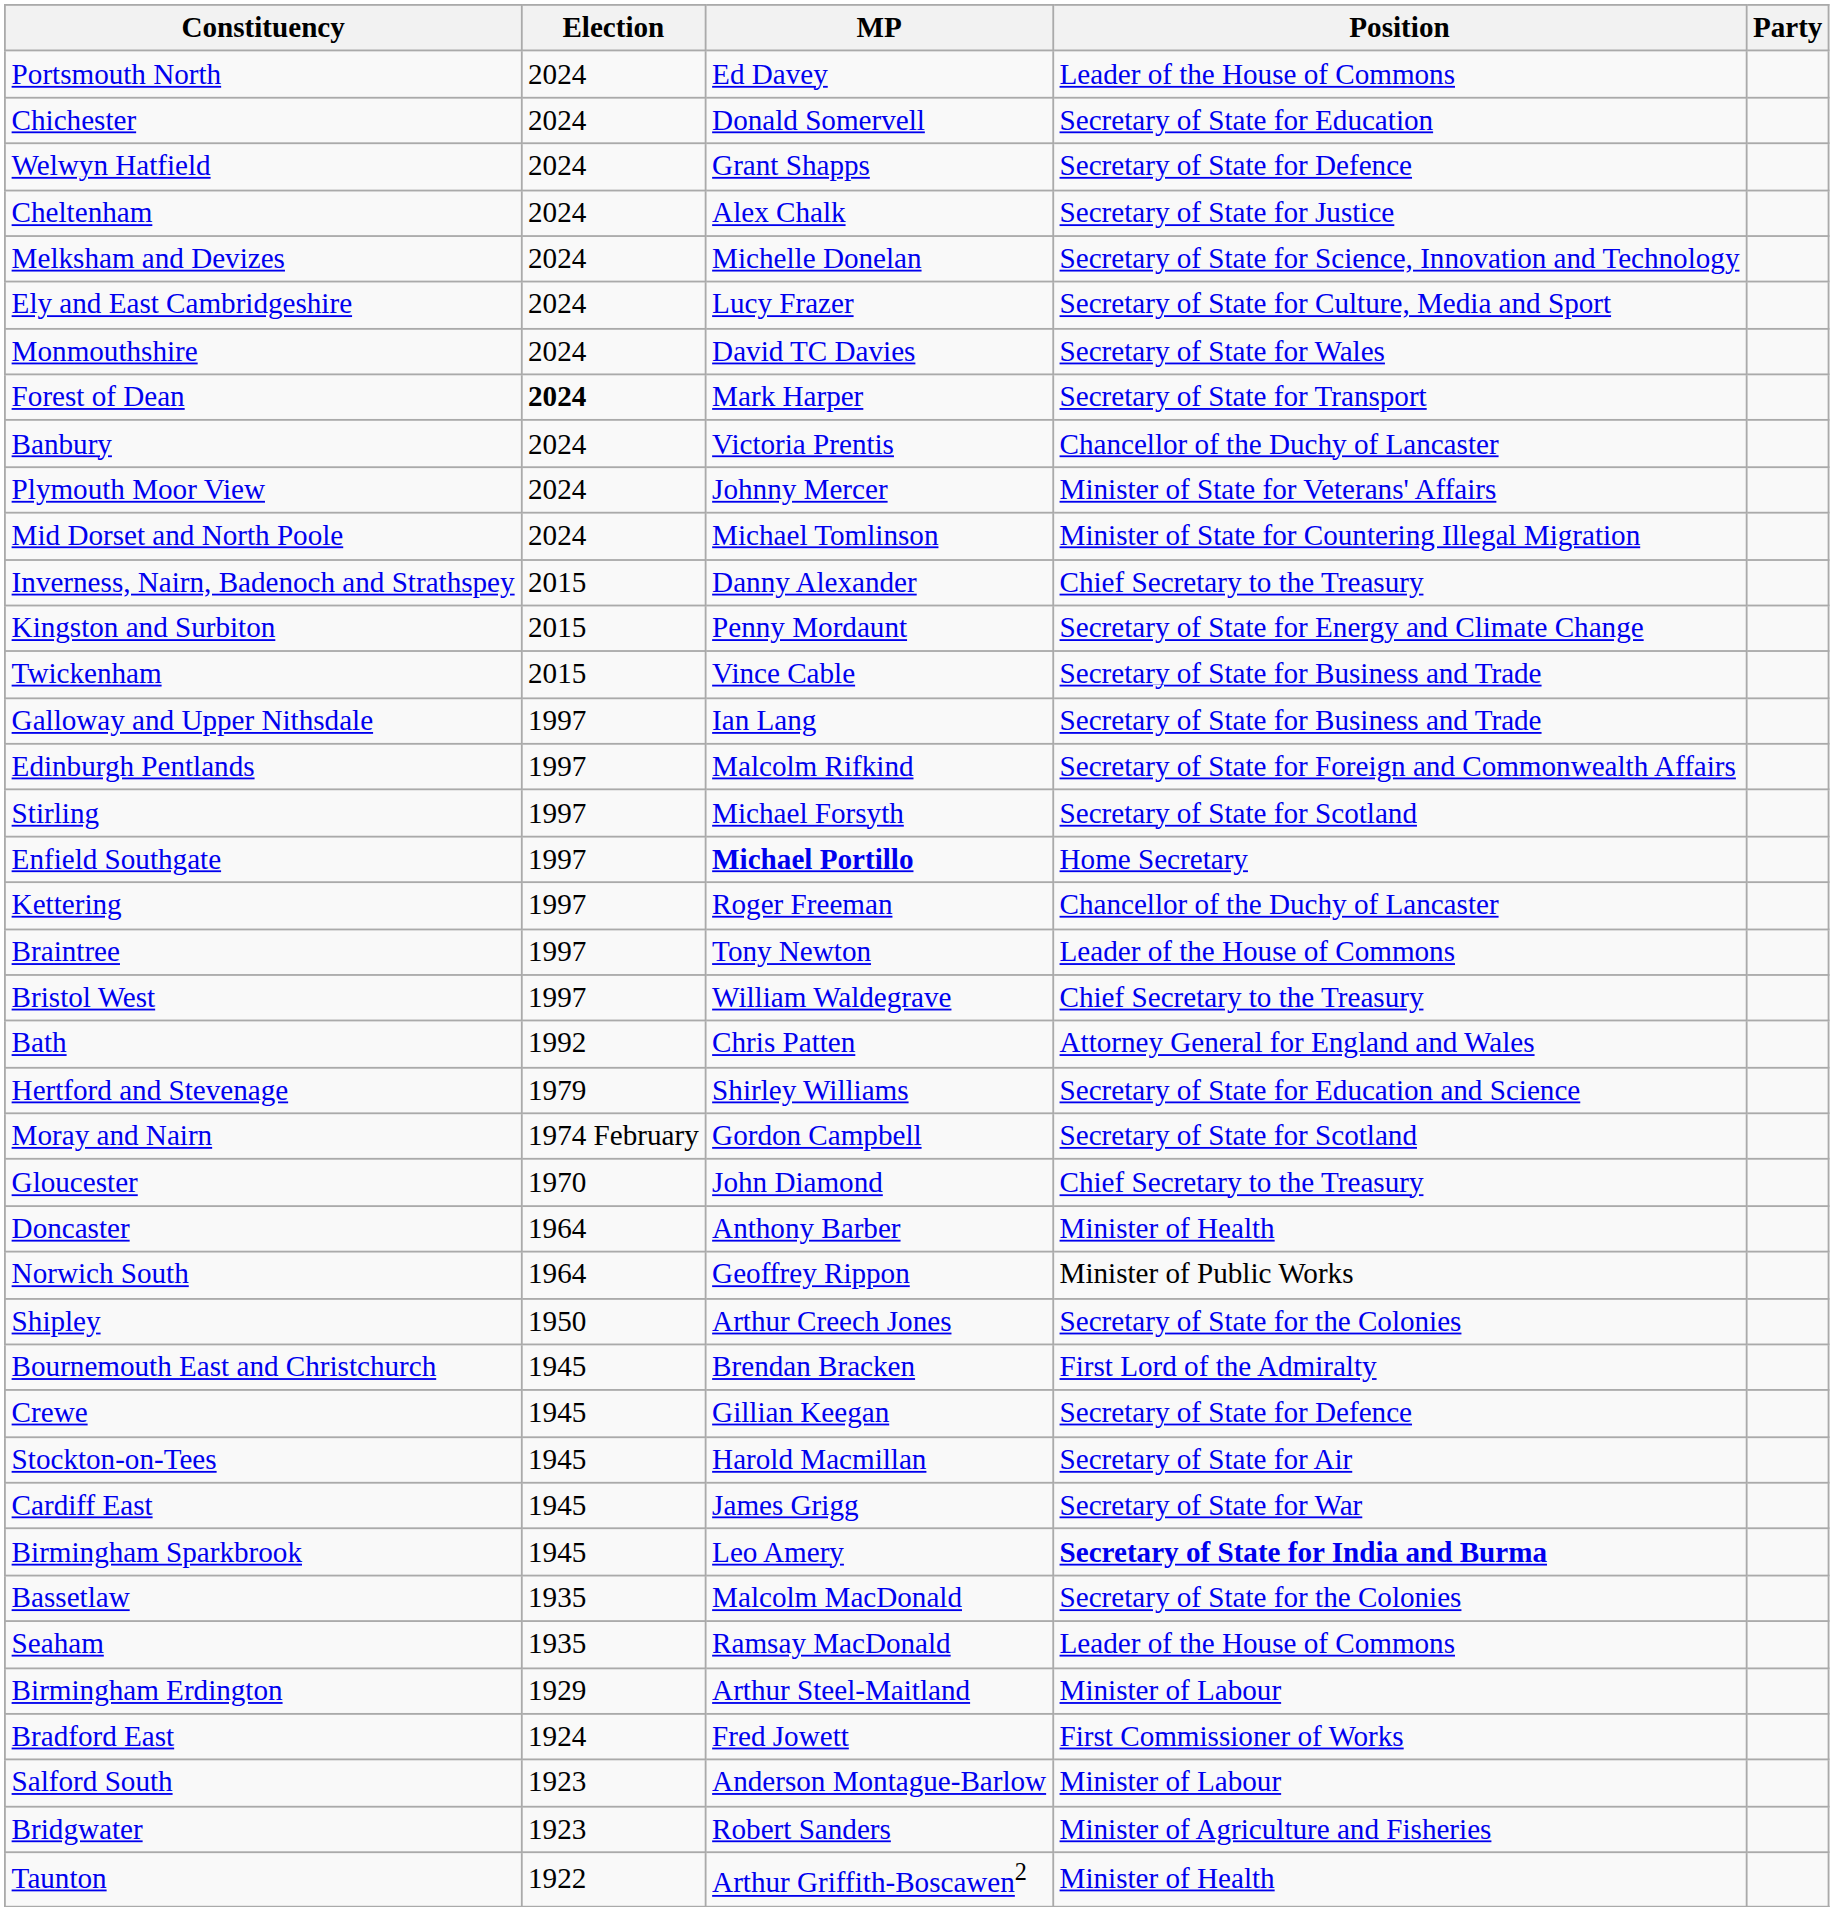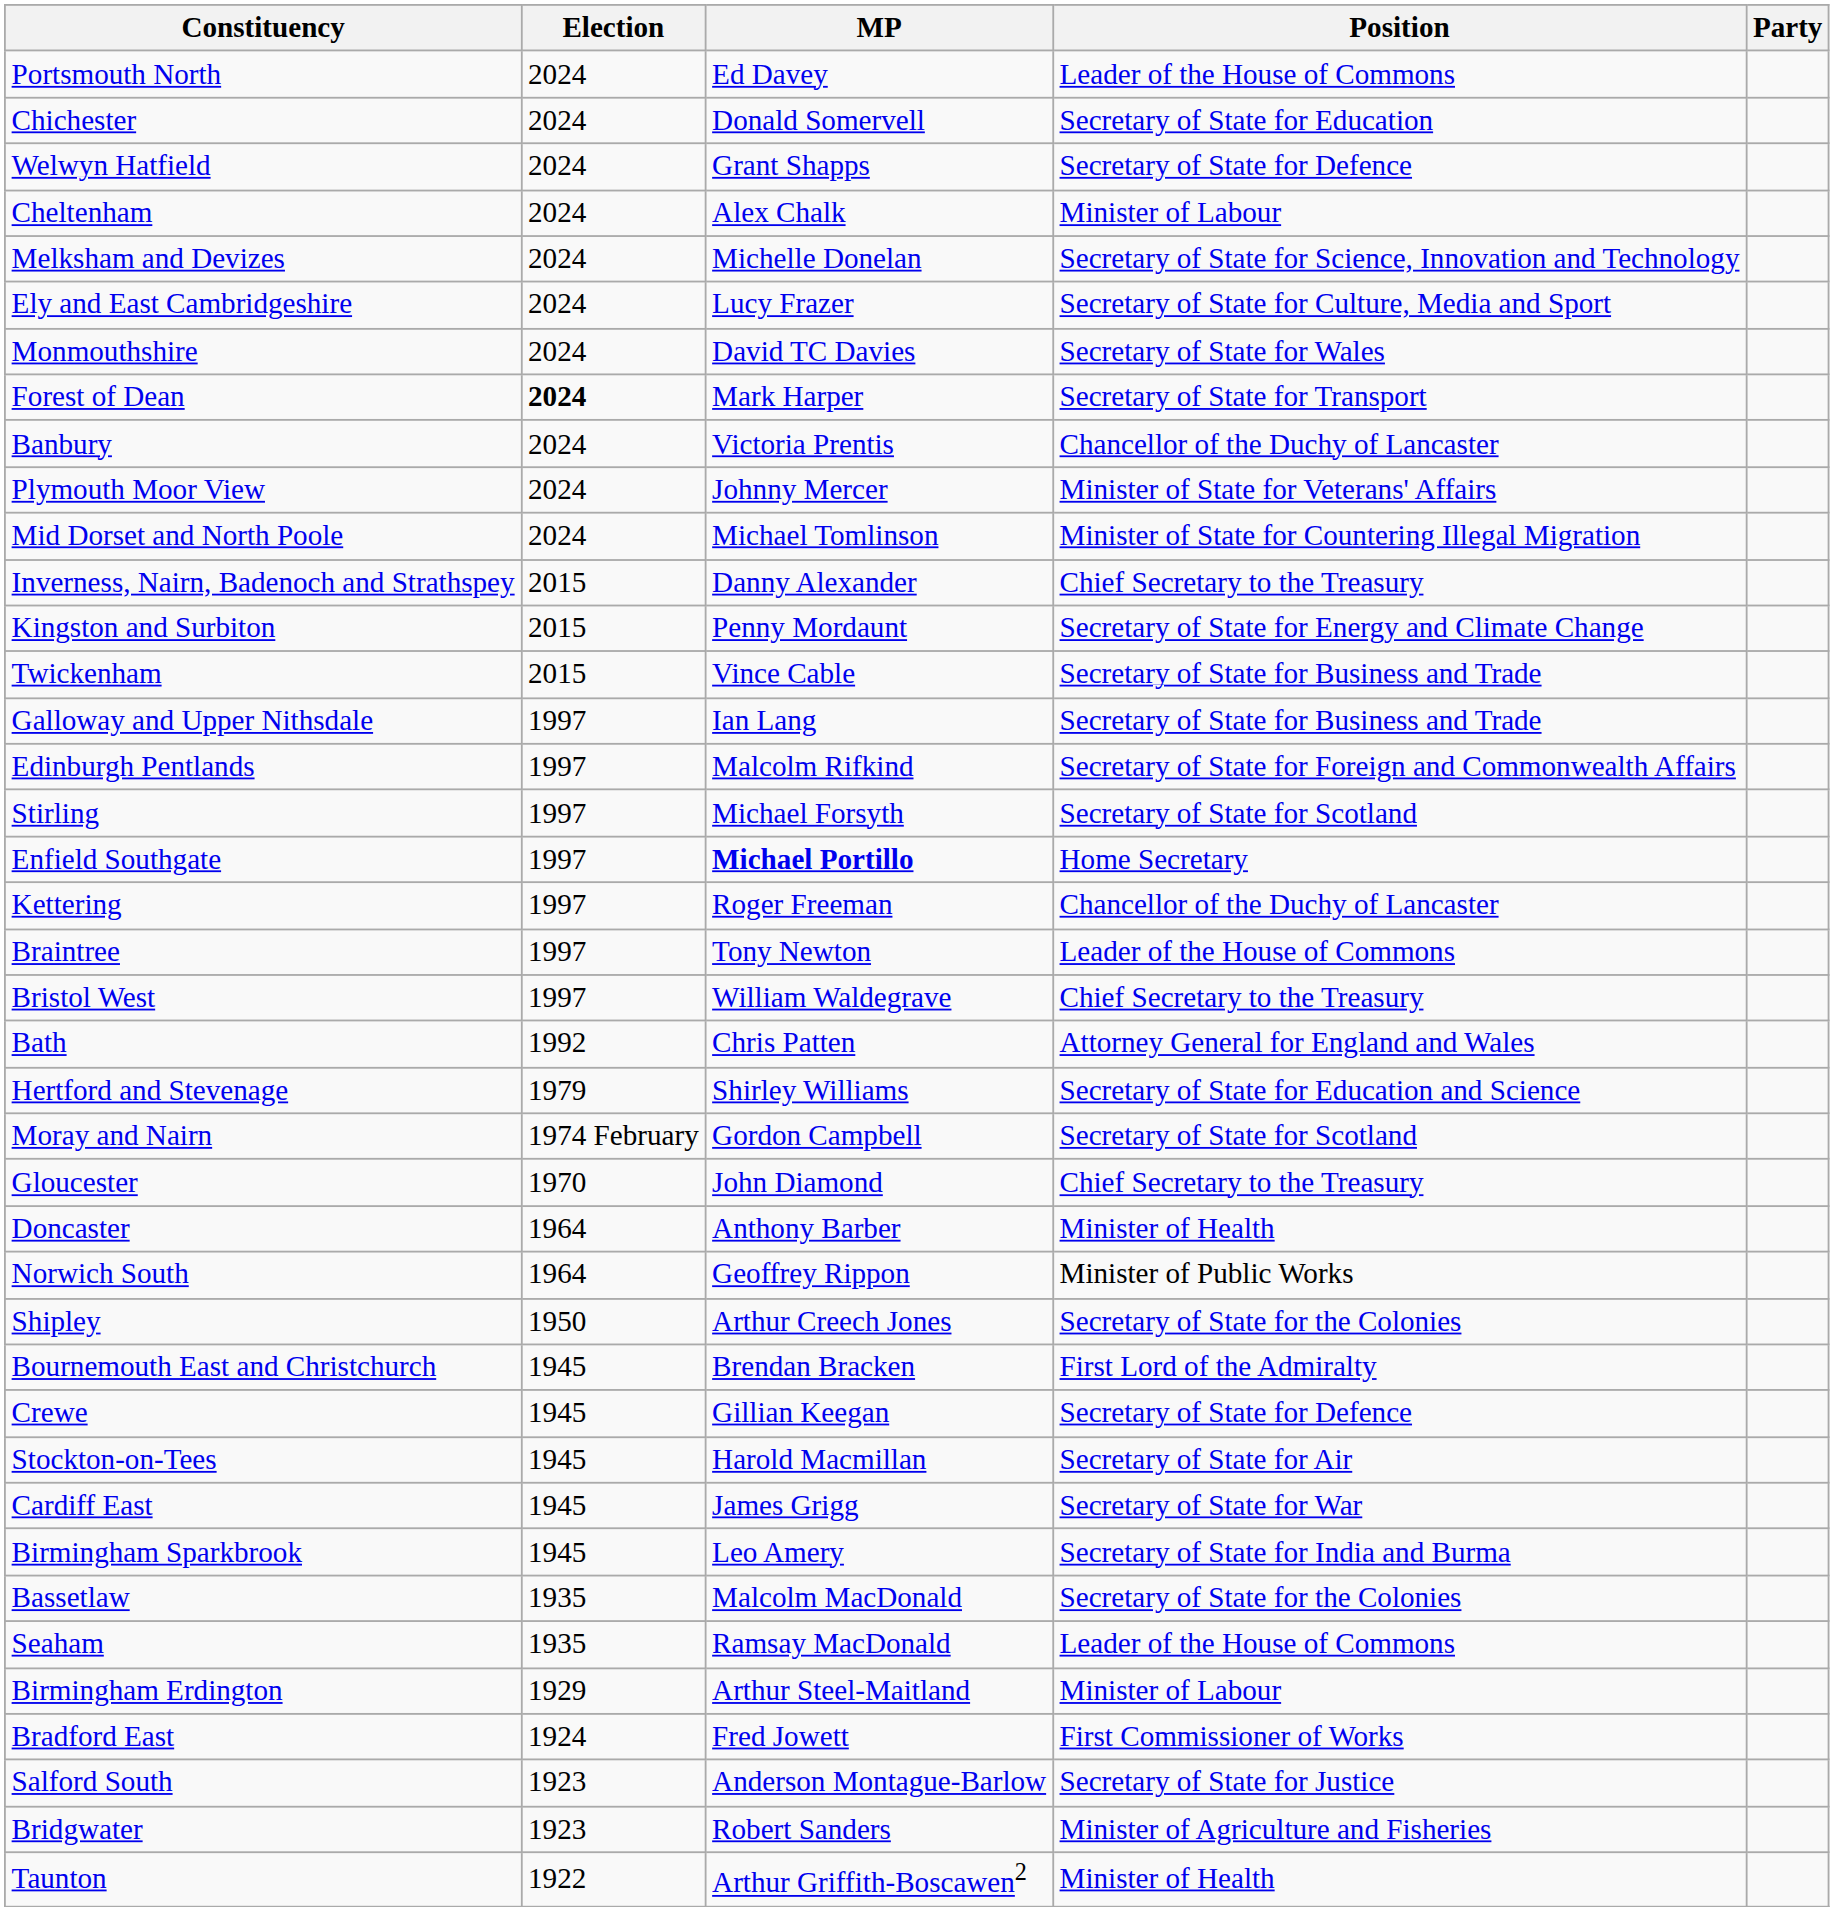Cheltenham | Position: Secretary of State for Justice -> Minister of Labour
Birmingham Sparkbrook | Position: bold -> normal
Salford South | Position: Minister of Labour -> Secretary of State for Justice
